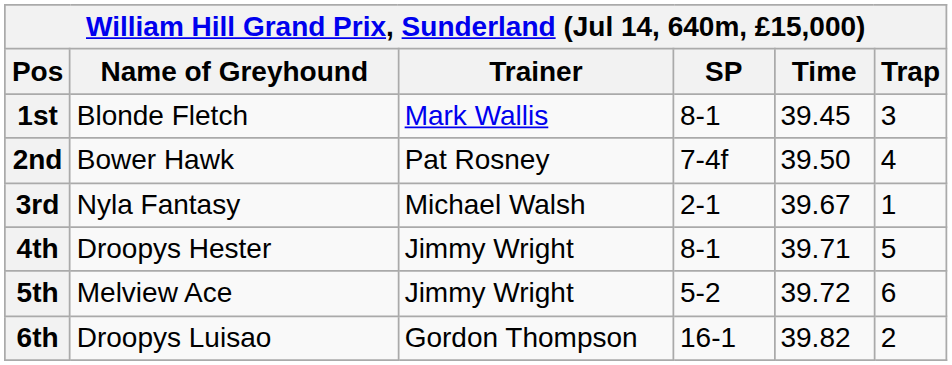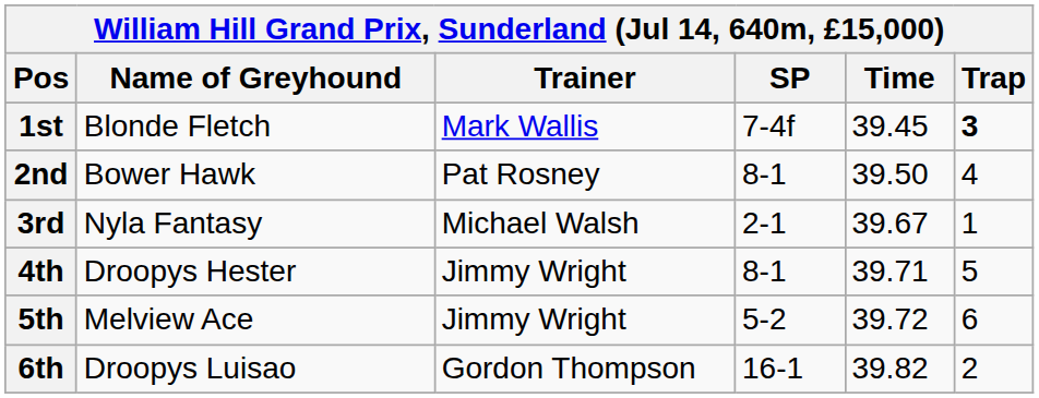1st | SP: 8-1 -> 7-4f
1st | Trap: normal -> bold
2nd | SP: 7-4f -> 8-1
